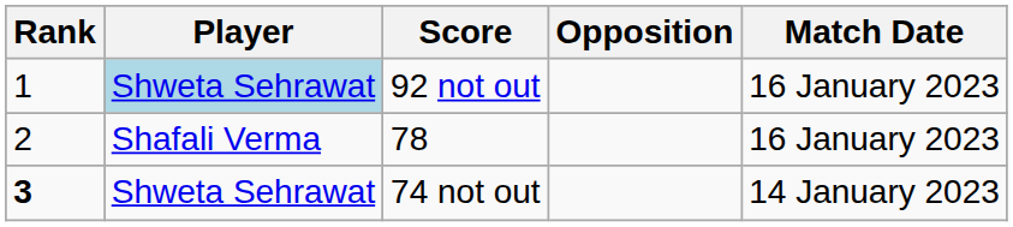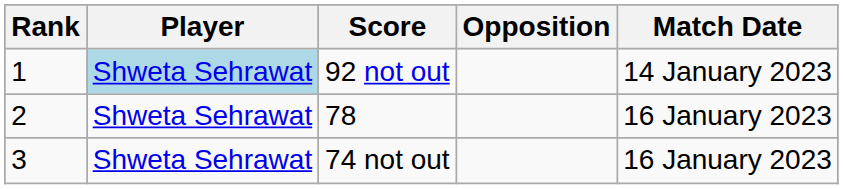92 not out | Match Date: 16 January 2023 -> 14 January 2023
78 | Player: Shafali Verma -> Shweta Sehrawat
74 not out | Rank: bold -> normal
74 not out | Match Date: 14 January 2023 -> 16 January 2023
